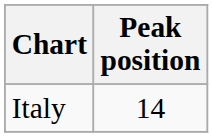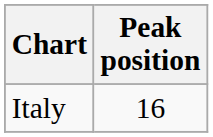Italy | Peak position: 14 -> 16
